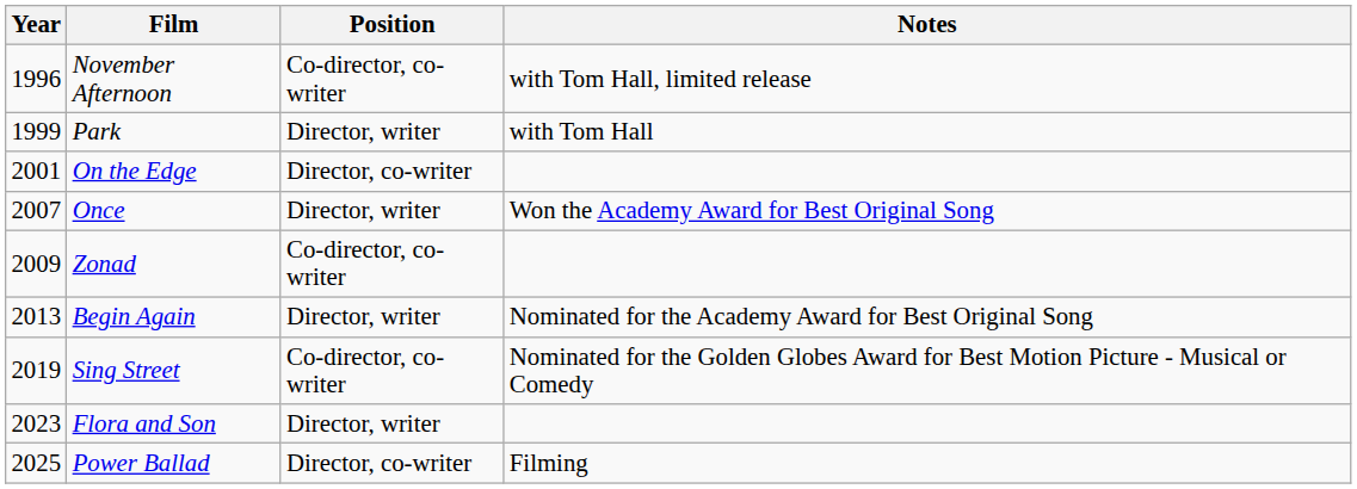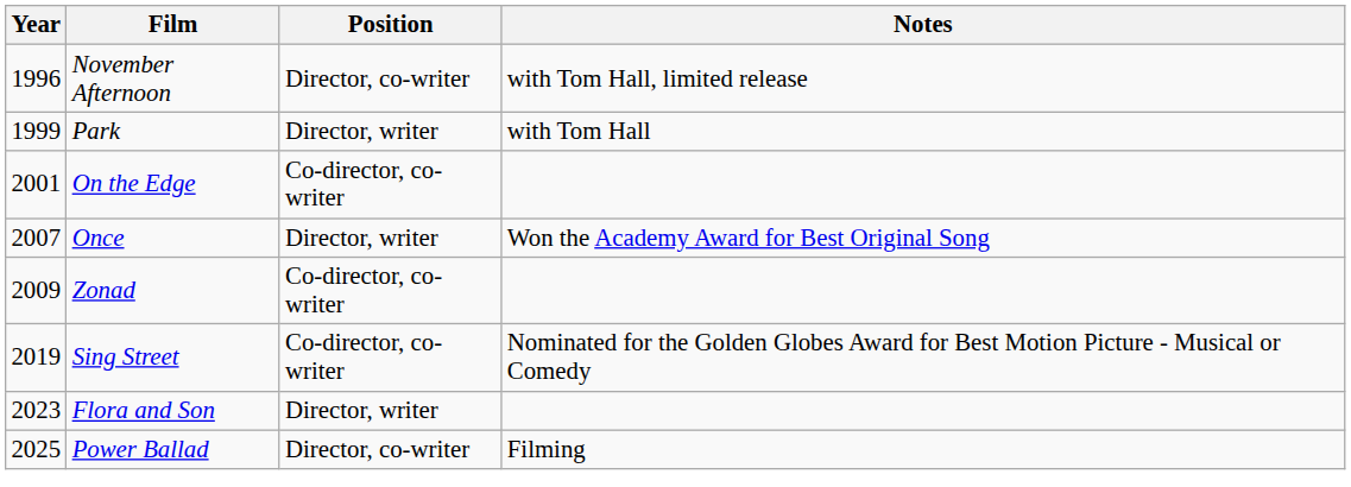November Afternoon | Position: Co-director, co-writer -> Director, co-writer
On the Edge | Position: Director, co-writer -> Co-director, co-writer
- row: 2013 | Begin Again | Director, writer | Nominated for the Academy Award for Best Original Song
